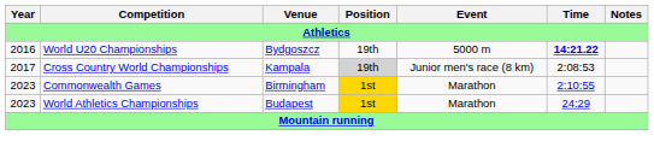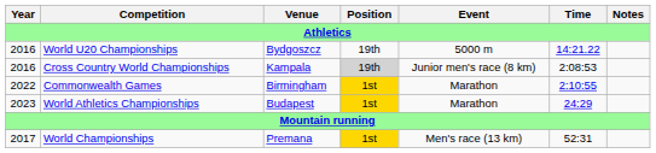World U20 Championships | Time: bold -> normal
Cross Country World Championships | Year: 2017 -> 2016
Commonwealth Games | Year: 2023 -> 2022
+ row: 2017 | World Championships | Premana | 1st | Men's race (13 km) | 52:31
